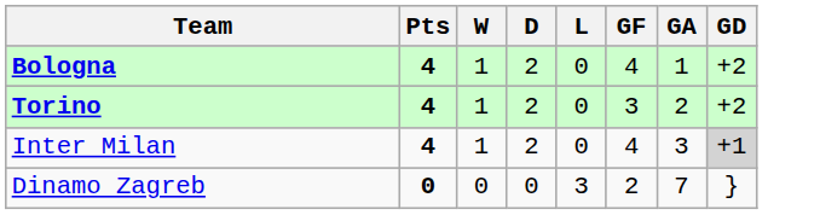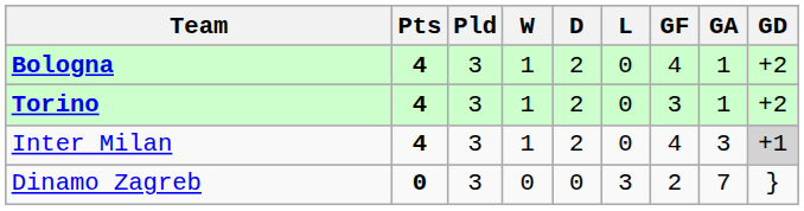+ column: Pld | 3 | 3 | 3 | 3
Torino | GA: 2 -> 1
